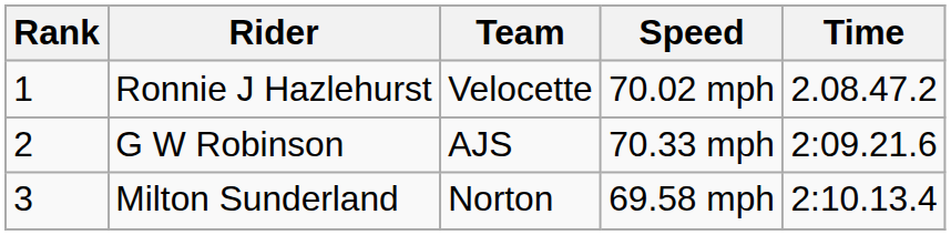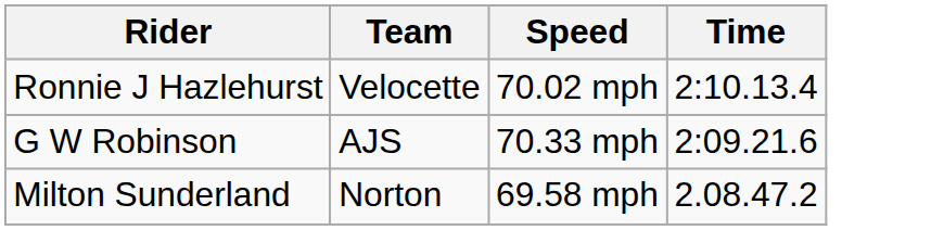- column: Rank | 1 | 2 | 3
Ronnie J Hazlehurst | Time: 2.08.47.2 -> 2:10.13.4
Milton Sunderland | Time: 2:10.13.4 -> 2.08.47.2
